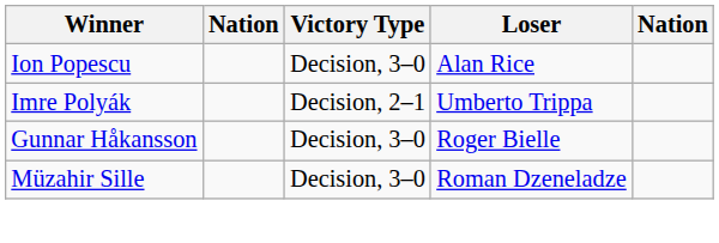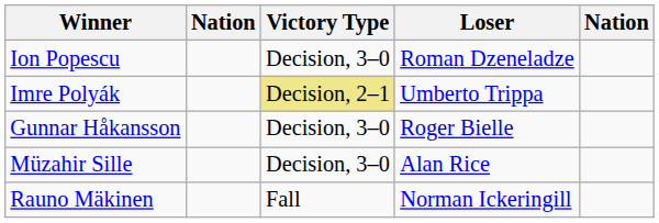Ion Popescu | Loser: Alan Rice -> Roman Dzeneladze
Imre Polyák | Victory Type: no background -> khaki background
Müzahir Sille | Loser: Roman Dzeneladze -> Alan Rice
+ row: Rauno Mäkinen | Fall | Norman Ickeringill
